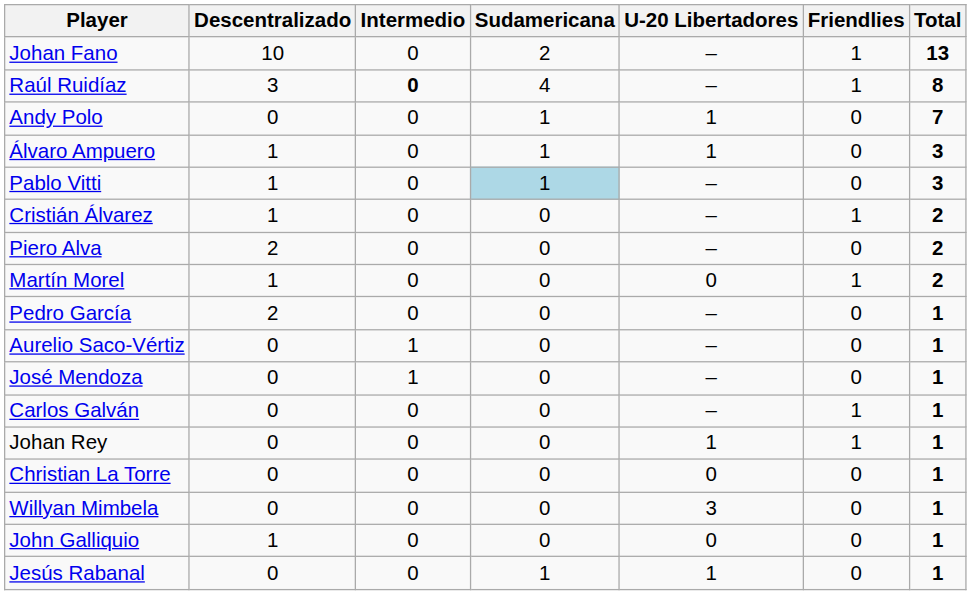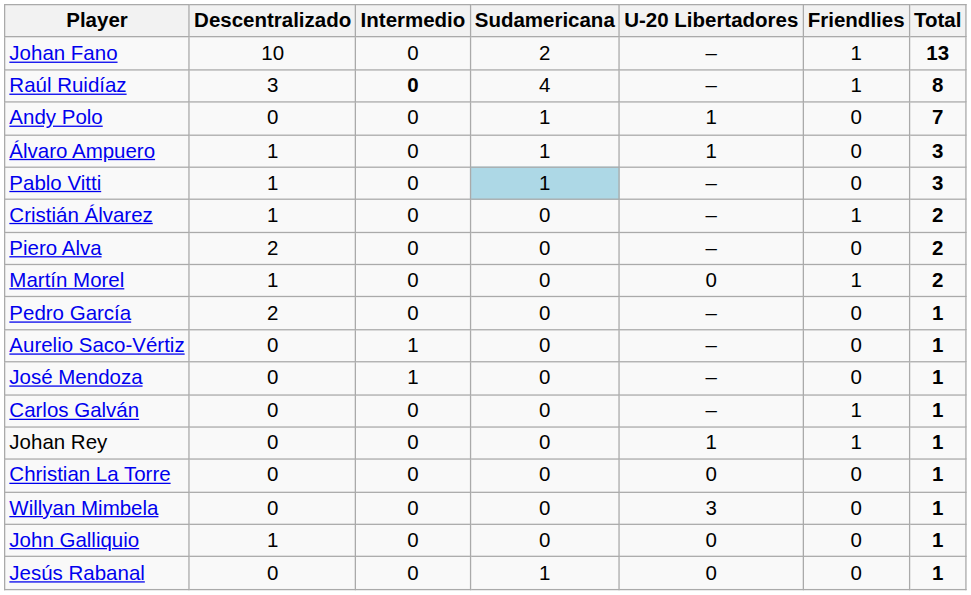Jesús Rabanal | U-20 Libertadores: 1 -> 0
